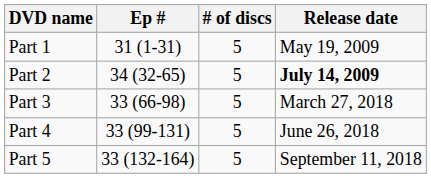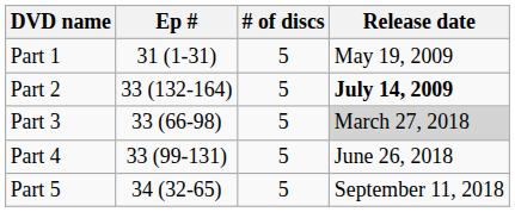Part 2 | Ep #: 34 (32-65) -> 33 (132-164)
Part 3 | Release date: no background -> lightgrey background
Part 5 | Ep #: 33 (132-164) -> 34 (32-65)
